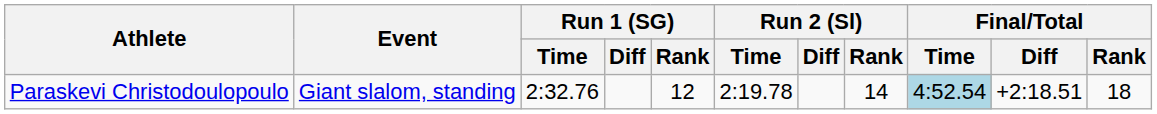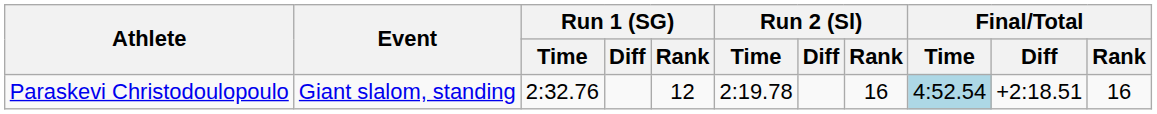Paraskevi Christodoulopoulo | Run 2 (Sl) / Rank: 14 -> 16
Paraskevi Christodoulopoulo | Final/Total / Rank: 18 -> 16
